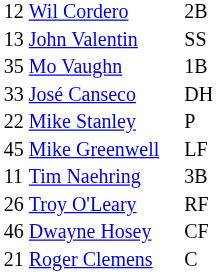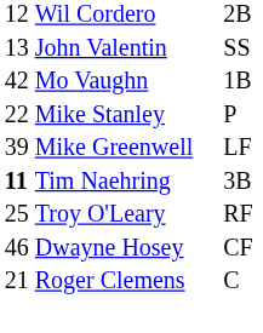Mo Vaughn | column 1: 35 -> 42
- row: 33 | José Canseco | DH
Mike Greenwell | column 1: 45 -> 39
Tim Naehring | column 1: normal -> bold
Troy O'Leary | column 1: 26 -> 25
